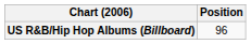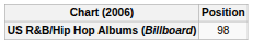US R&B/Hip Hop Albums (Billboard) | Position: 96 -> 98
